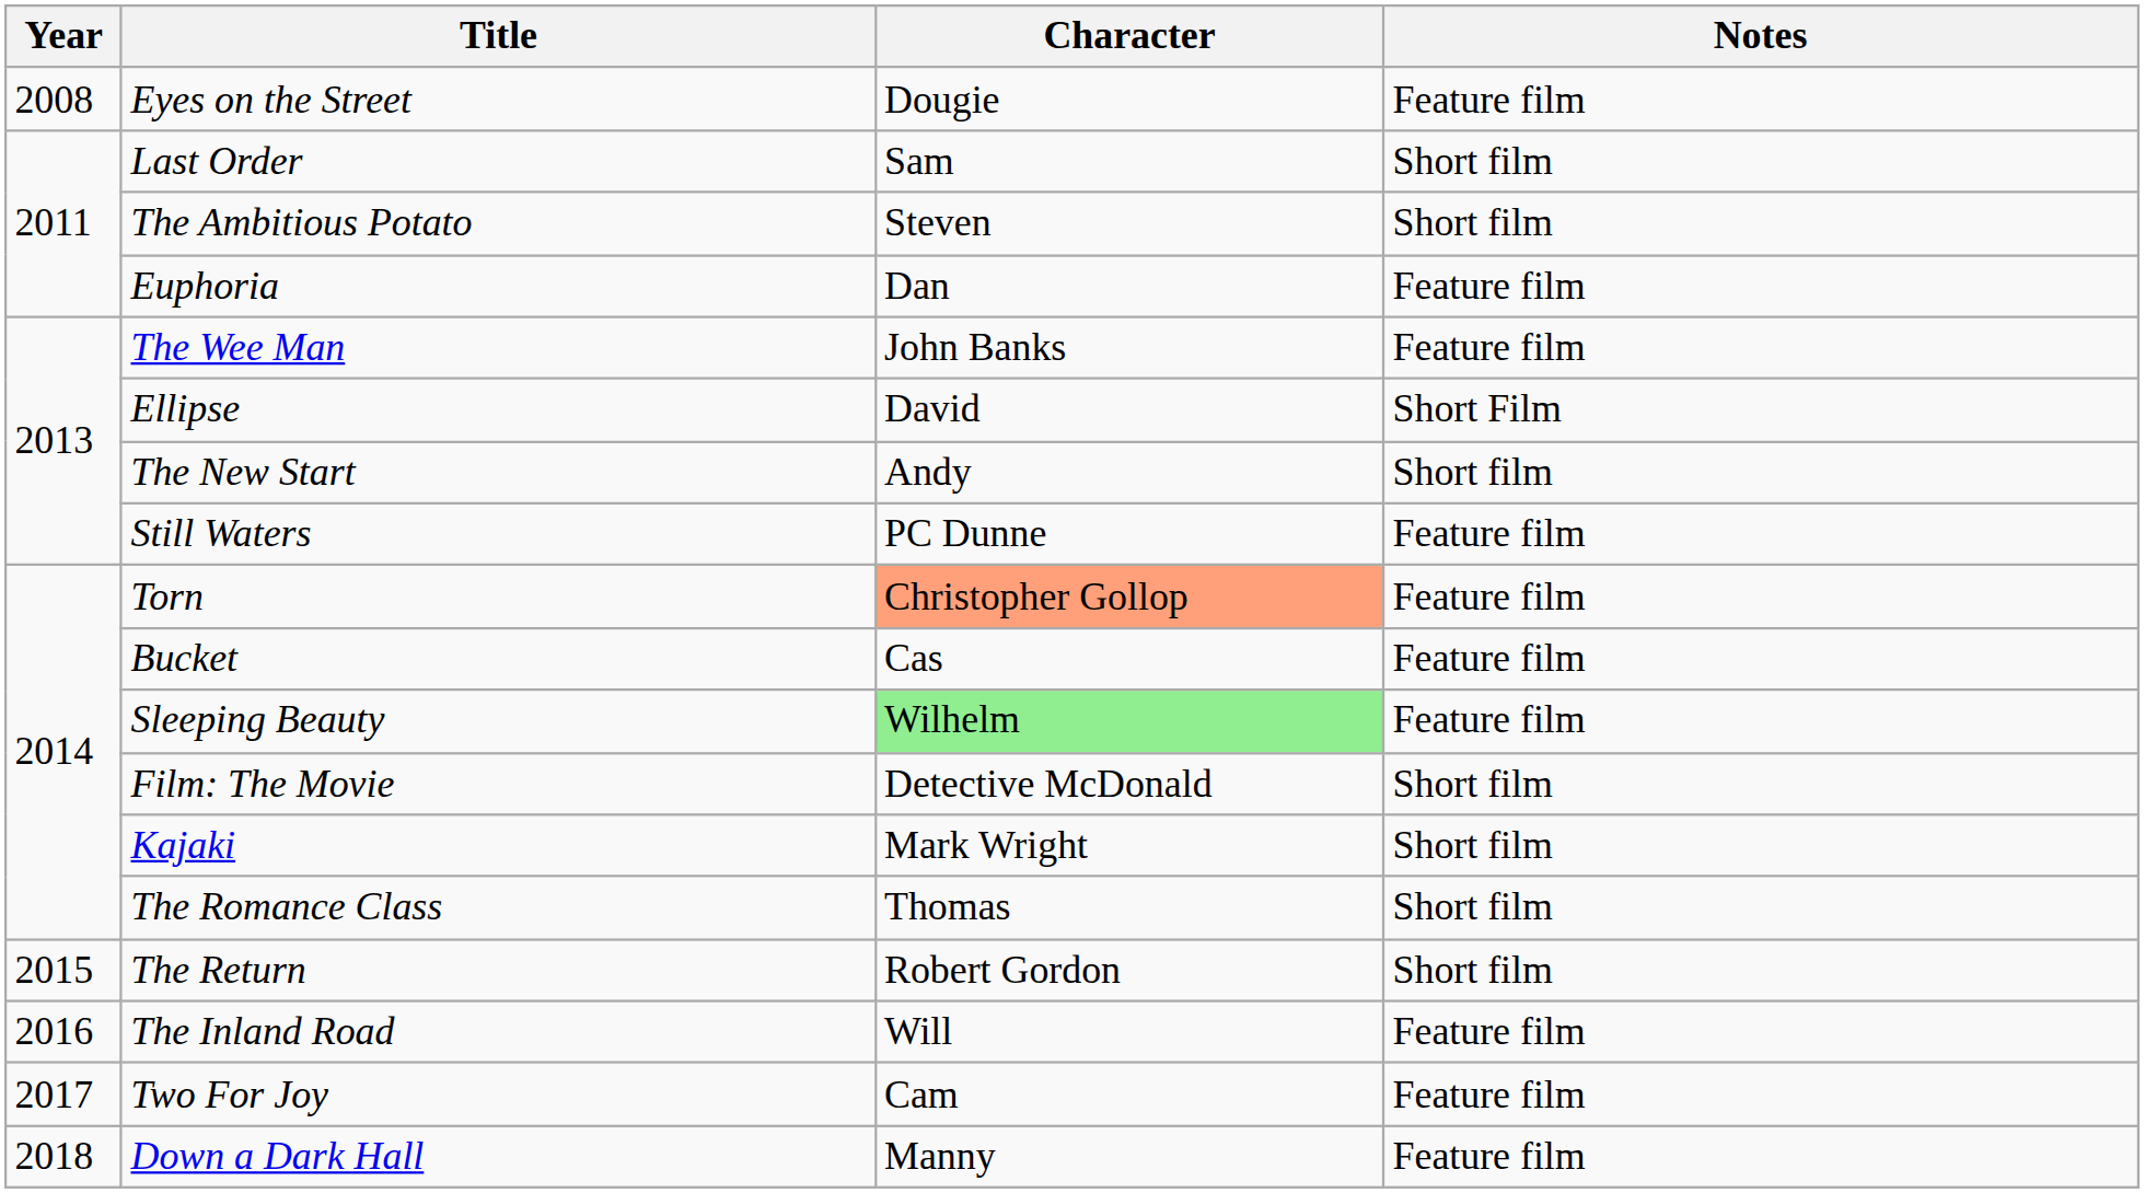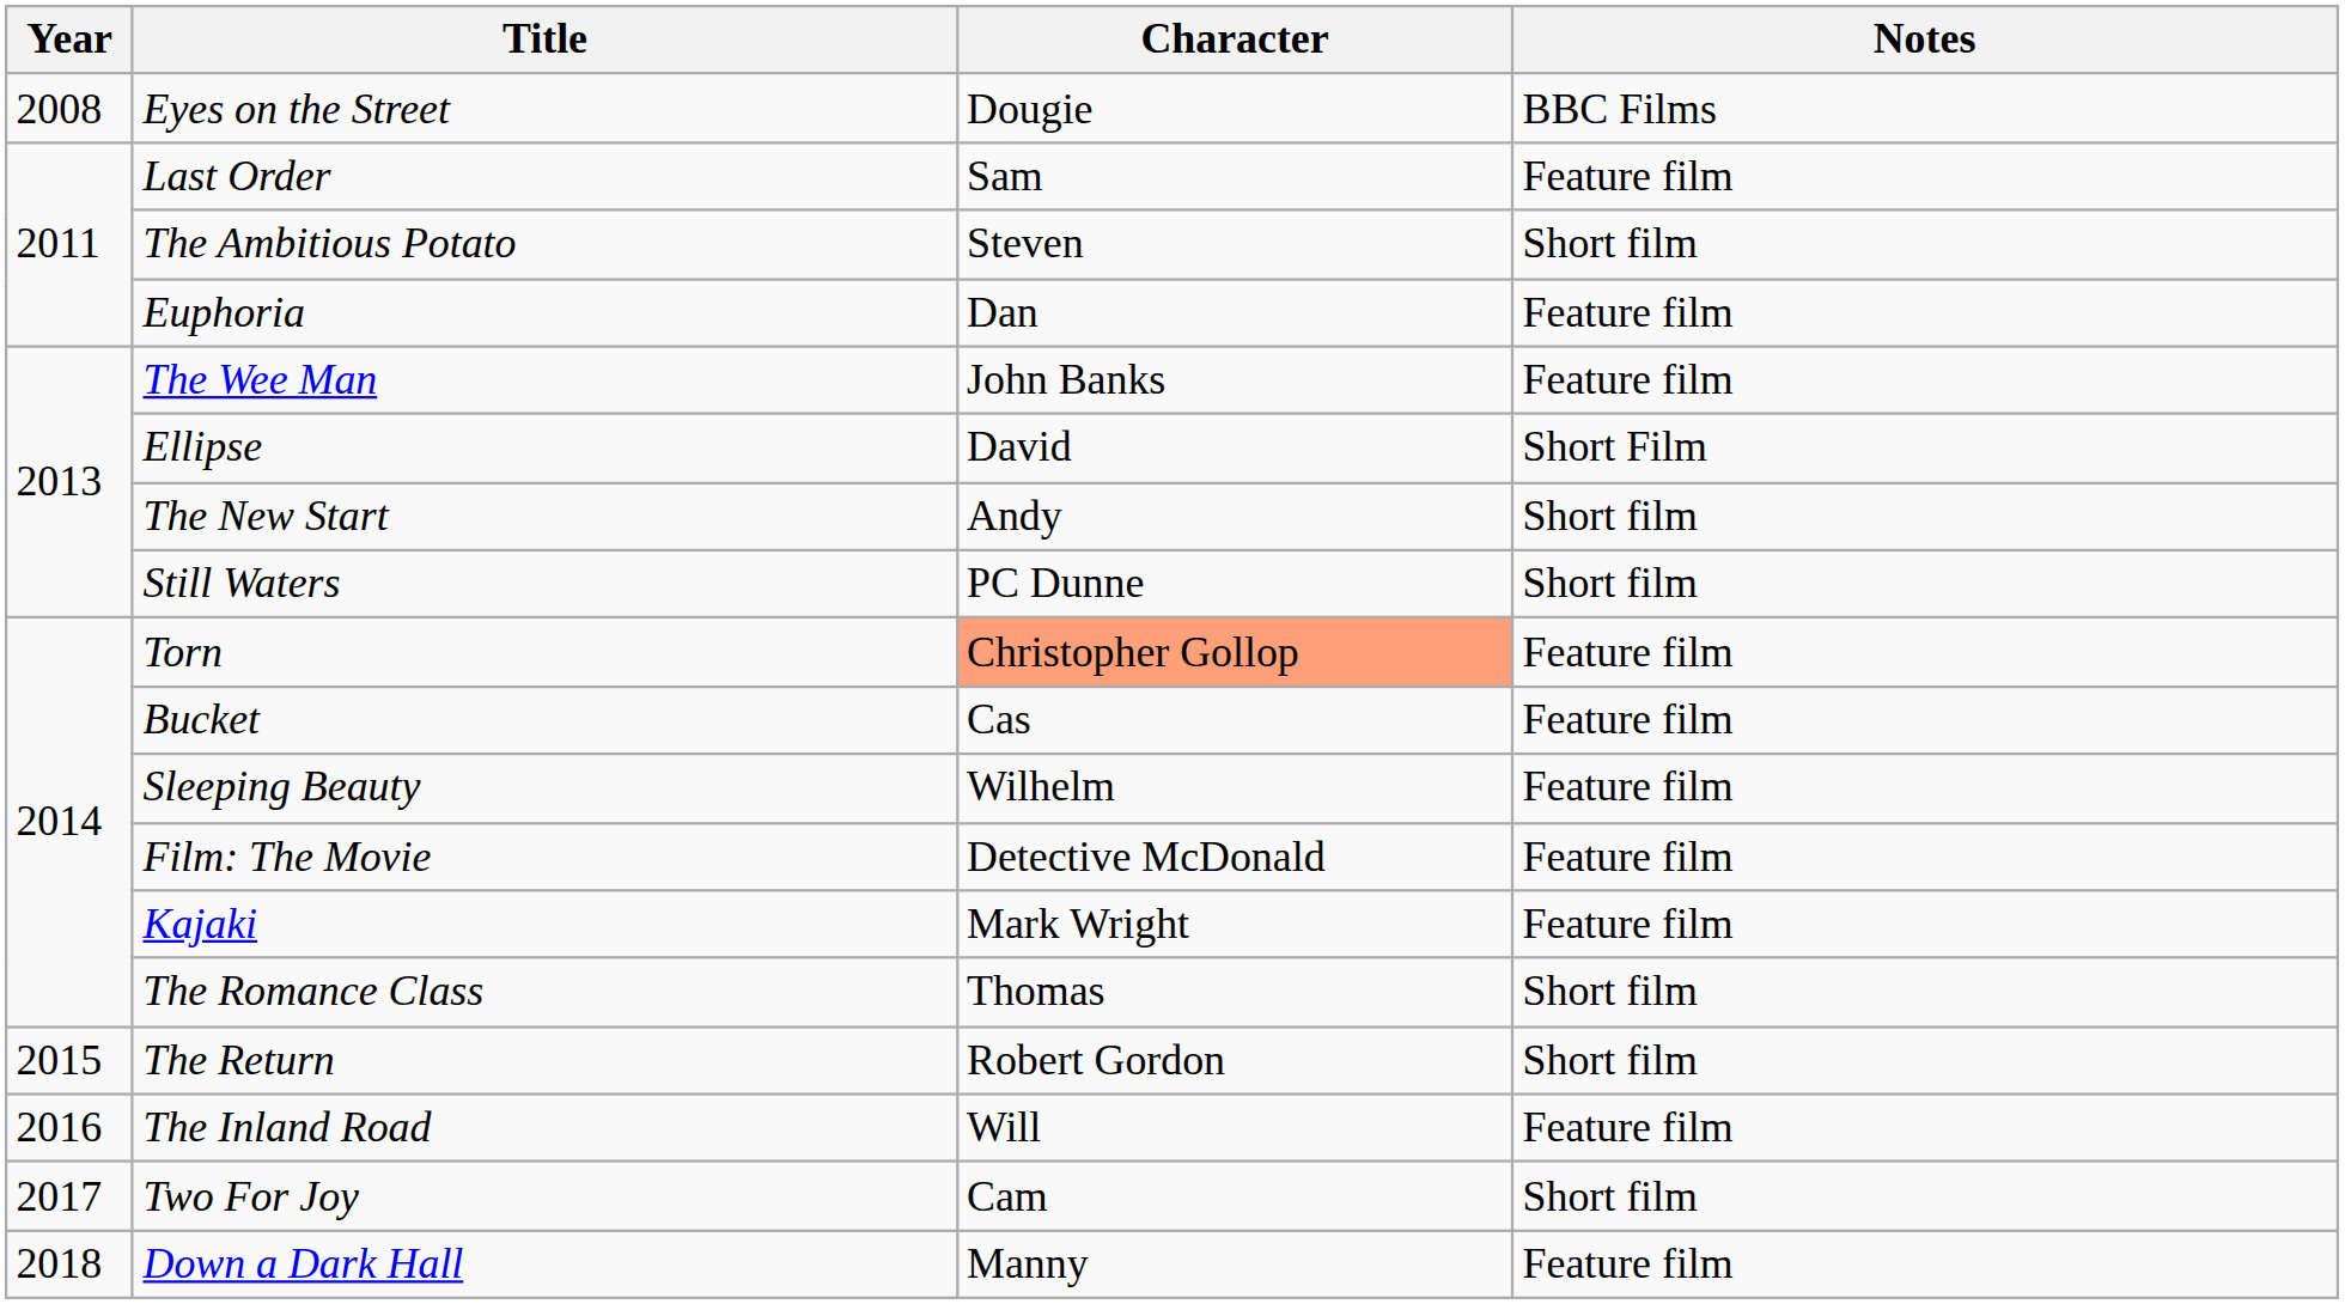Eyes on the Street | Notes: Feature film -> BBC Films
Last Order | Notes: Short film -> Feature film
Still Waters | Notes: Feature film -> Short film
Sleeping Beauty | Character: lightgreen background -> no background
Film: The Movie | Notes: Short film -> Feature film
Kajaki | Notes: Short film -> Feature film
Two For Joy | Notes: Feature film -> Short film
